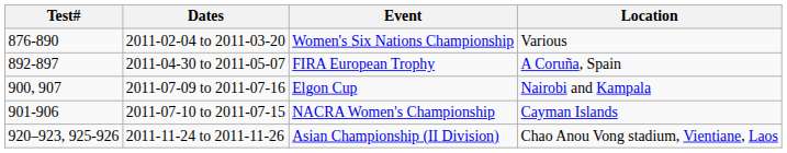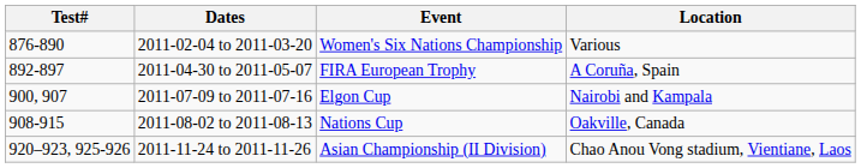- row: 901-906 | 2011-07-10 to 2011-07-15 | NACRA Women's Championship | Cayman Islands
+ row: 908-915 | 2011-08-02 to 2011-08-13 | Nations Cup | Oakville, Canada
